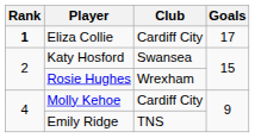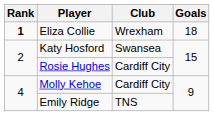Eliza Collie | Club: Cardiff City -> Wrexham
Eliza Collie | Goals: 17 -> 18
Rosie Hughes | Club: Wrexham -> Cardiff City
